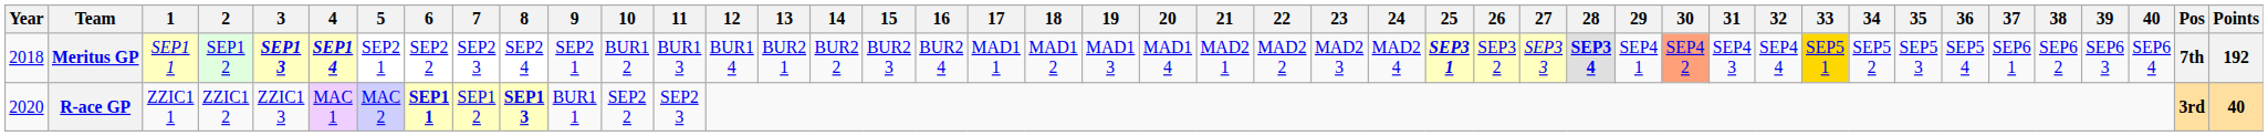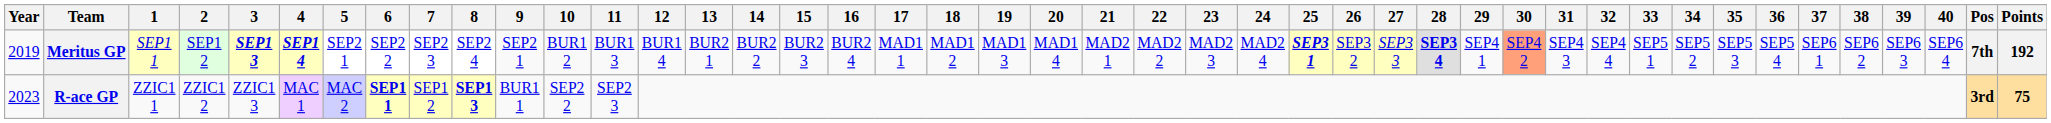Meritus GP | Year: 2018 -> 2019
Meritus GP | 33: gold background -> no background
R-ace GP | Year: 2020 -> 2023
R-ace GP | Points: 40 -> 75
